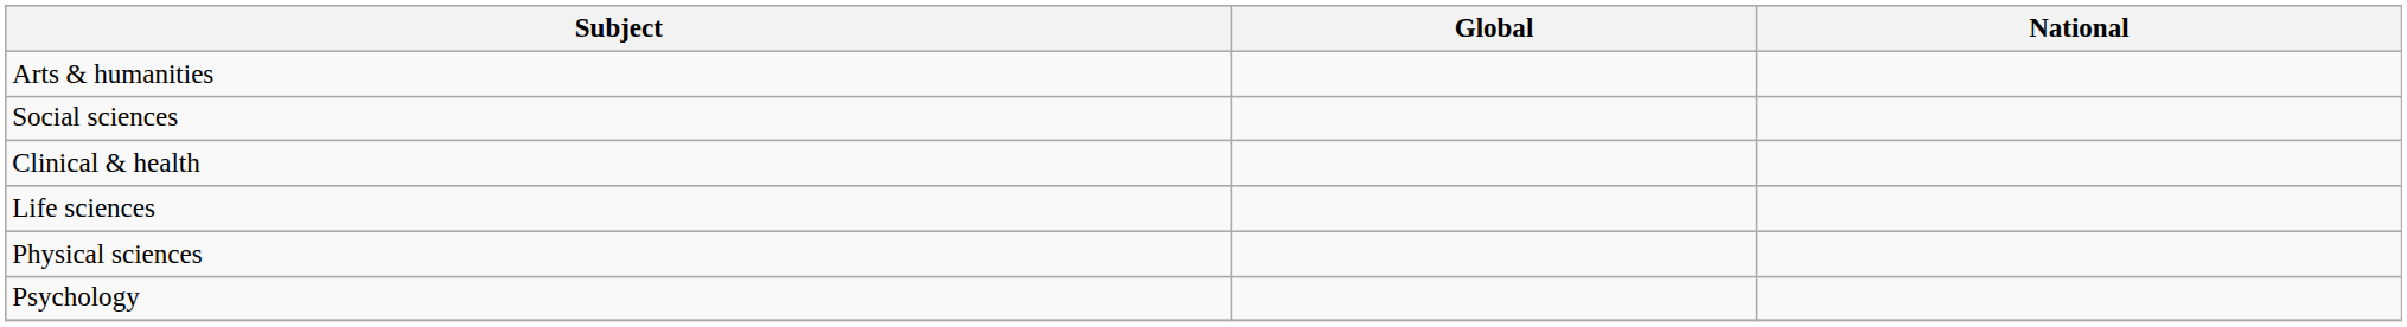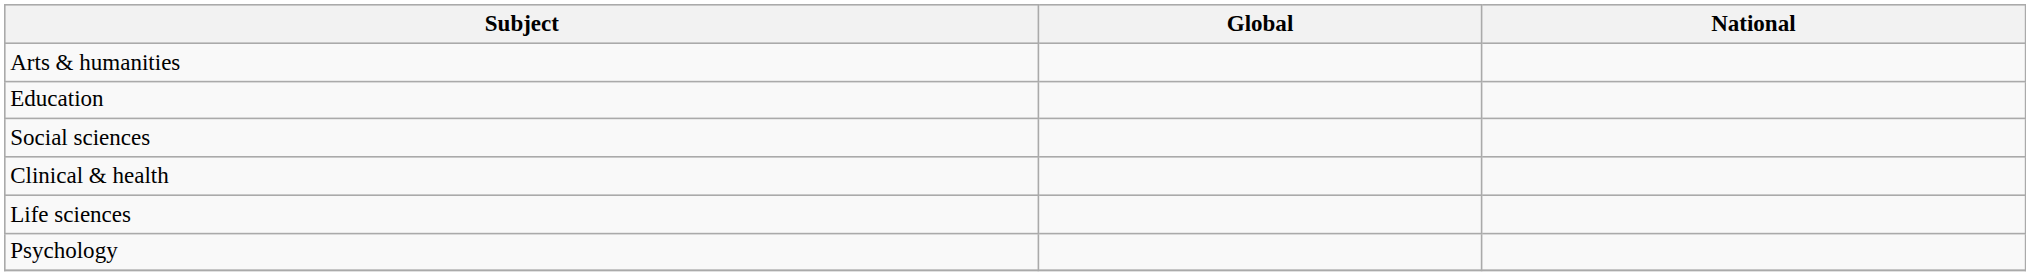+ row: Education
- row: Physical sciences
